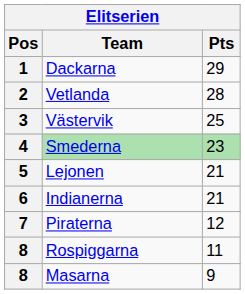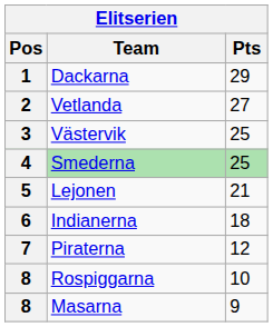Vetlanda | Pts: 28 -> 27
Smederna | Pts: 23 -> 25
Indianerna | Pts: 21 -> 18
Rospiggarna | Pts: 11 -> 10
